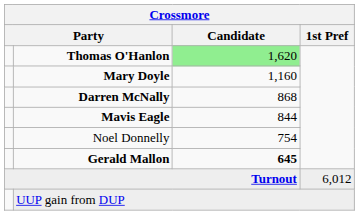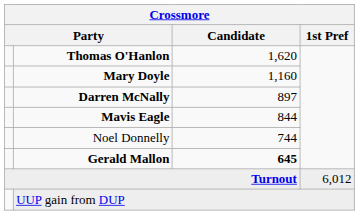Thomas O'Hanlon | Candidate: lightgreen background -> no background
Darren McNally | Candidate: 868 -> 897
Noel Donnelly | Candidate: 754 -> 744
